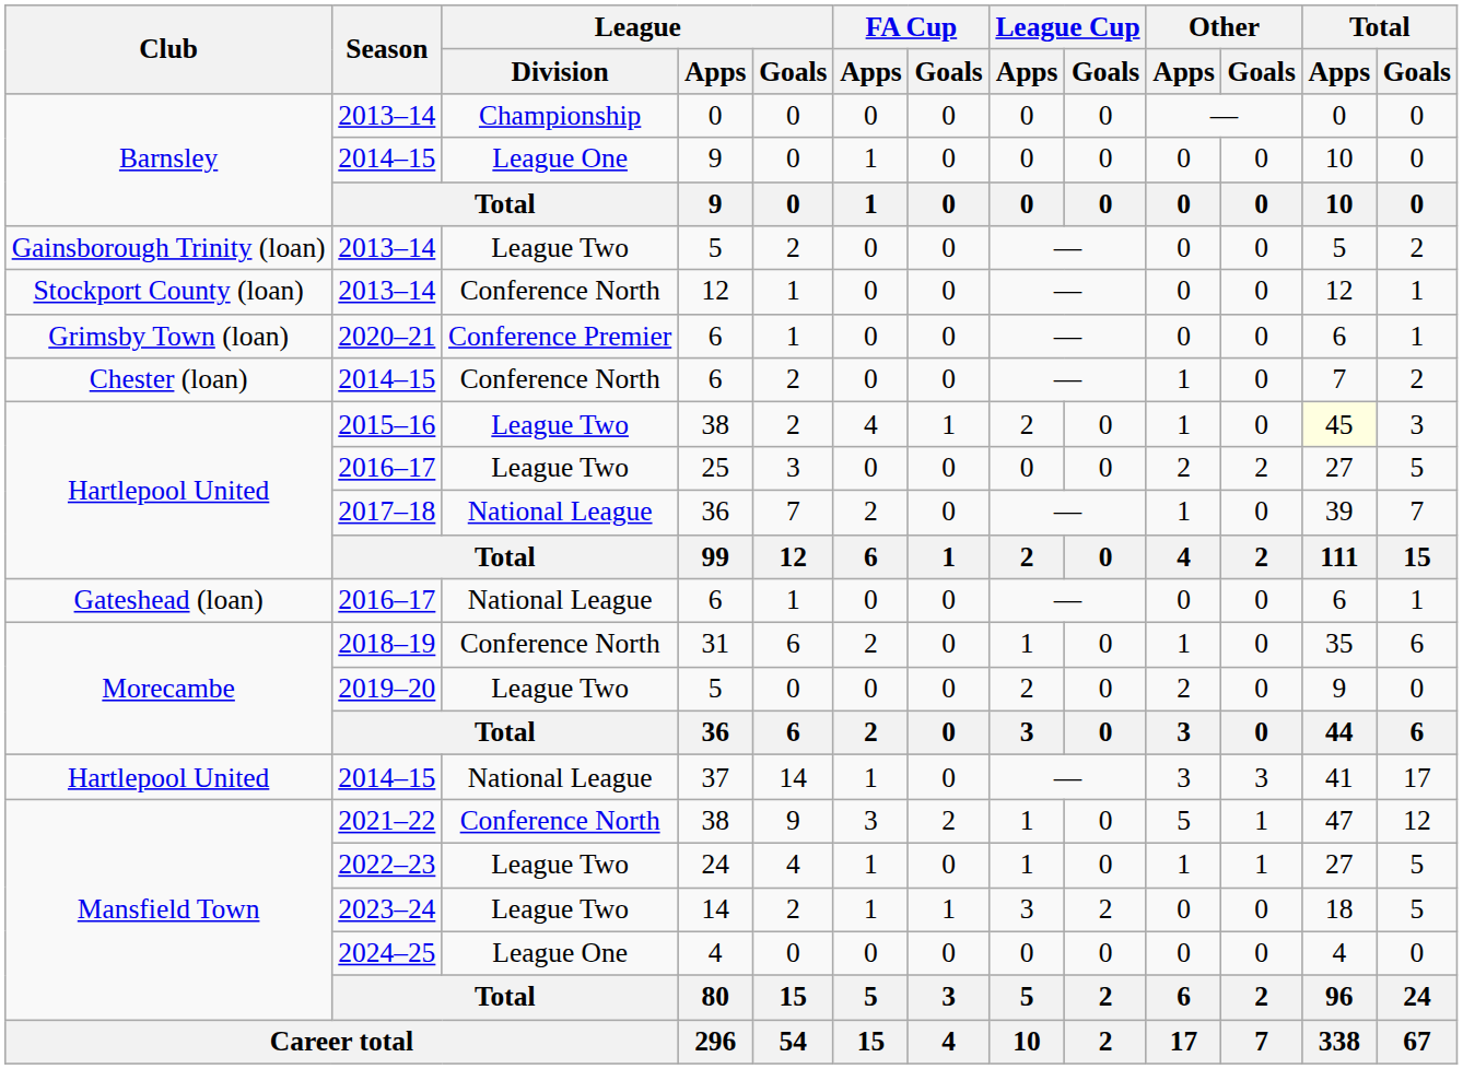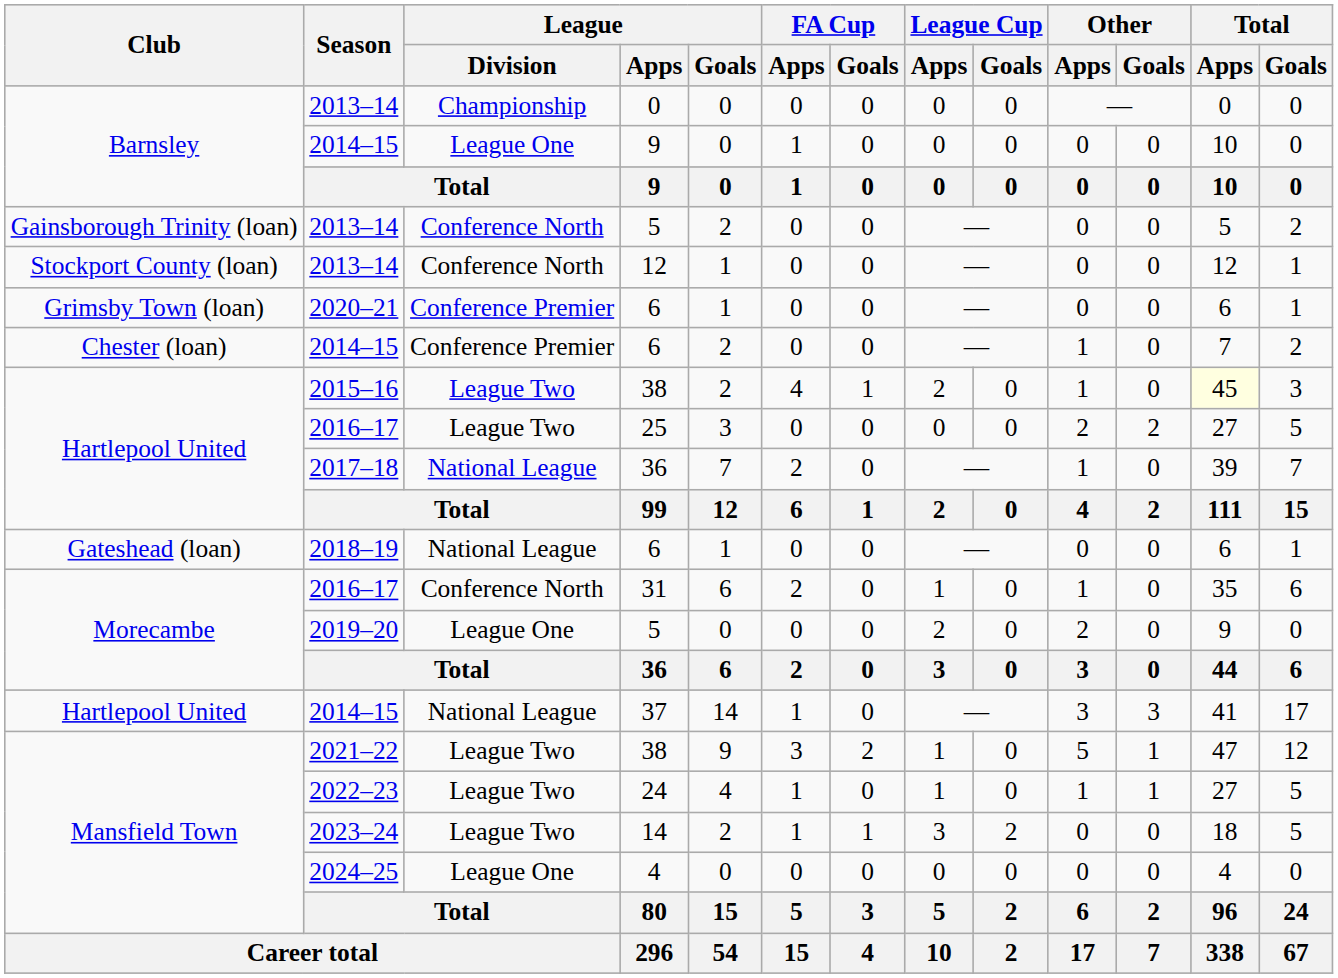Gainsborough Trinity (loan) / 5 | League / Division: League Two -> Conference North
Chester (loan) / 6 | League / Division: Conference North -> Conference Premier
Gateshead (loan) / 6 | Season: 2016–17 -> 2018–19
31 | Season: 2018–19 -> 2016–17
Morecambe / 5 | League / Division: League Two -> League One
Mansfield Town / 38 | League / Division: Conference North -> League Two
